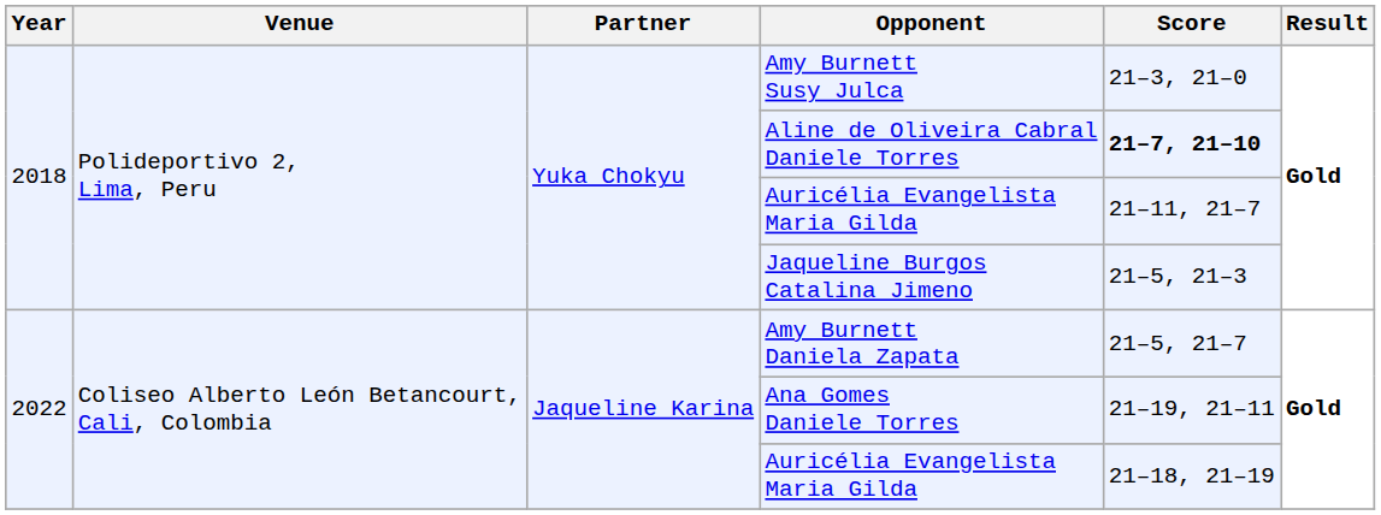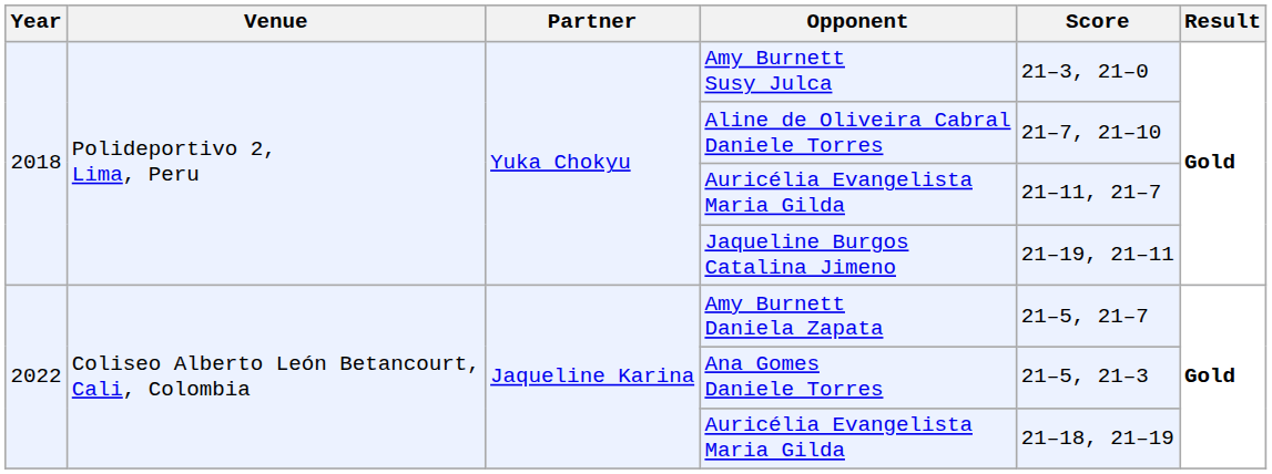Aline de Oliveira Cabral Daniele Torres | Score: bold -> normal
Jaqueline Burgos Catalina Jimeno | Score: 21–5, 21–3 -> 21–19, 21–11
Ana Gomes Daniele Torres | Score: 21–19, 21–11 -> 21–5, 21–3
